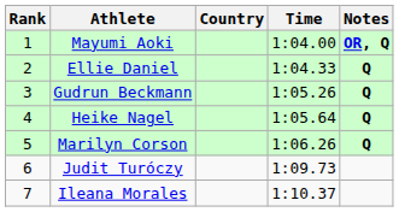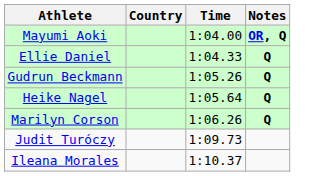- column: Rank | 1 | 2 | 3 | 4 | 5 | 6 | 7
